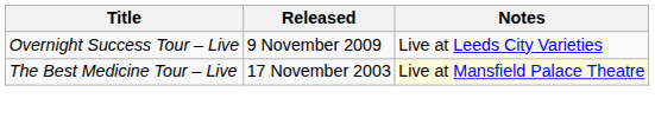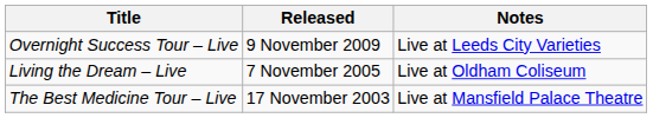+ row: Living the Dream – Live | 7 November 2005 | Live at Oldham Coliseum
The Best Medicine Tour – Live | Notes: lightyellow background -> no background
